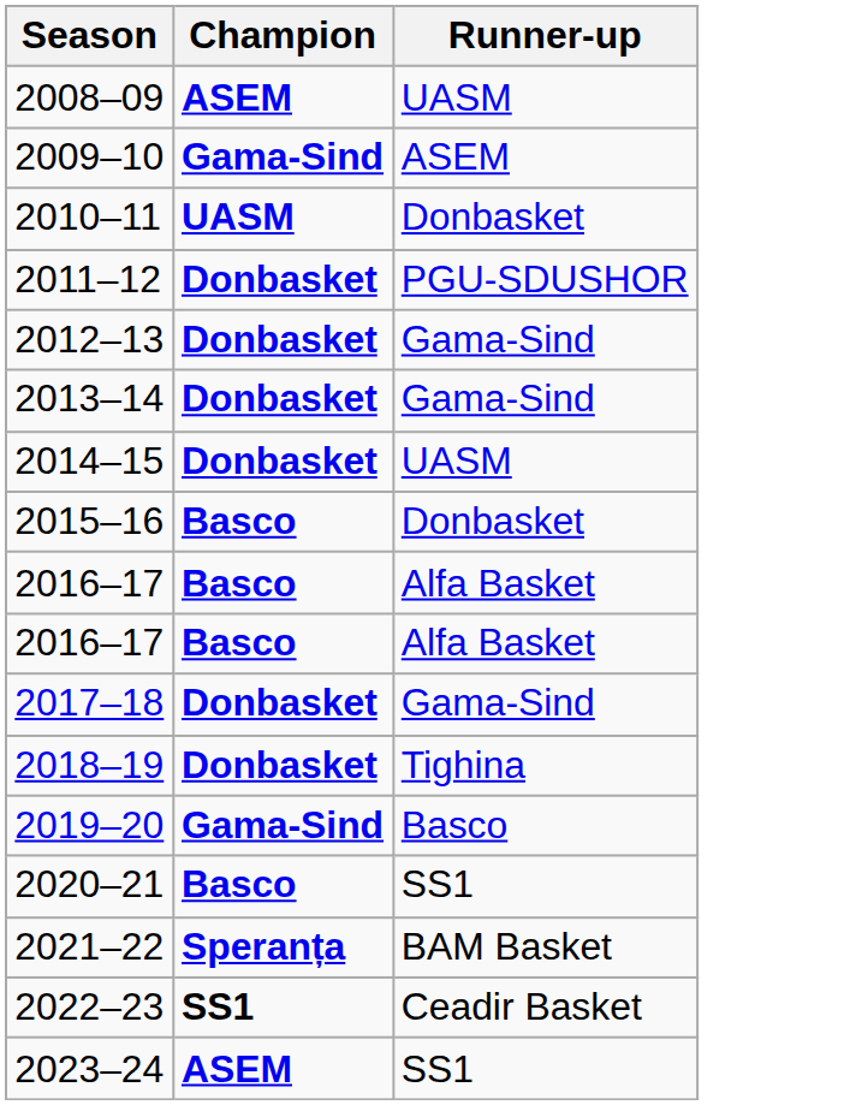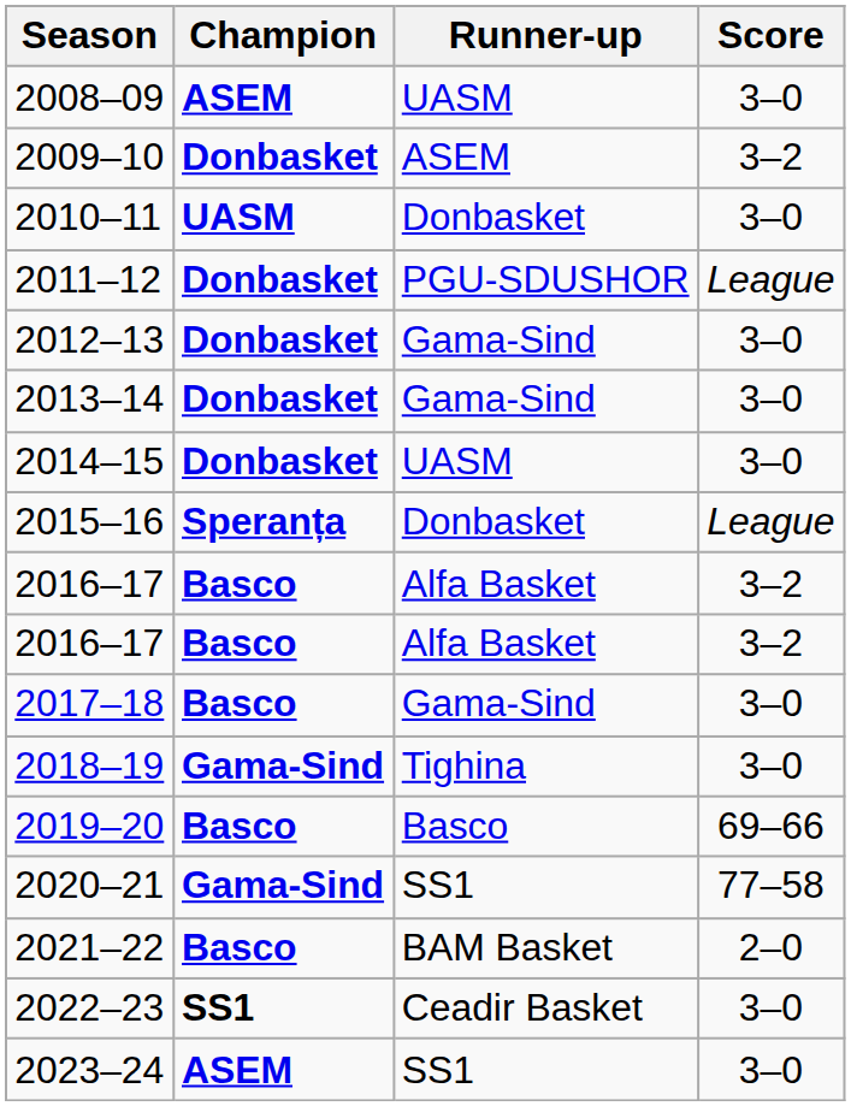+ column: Score | 3–0 | 3–2 | 3–0 | League | 3–0 | 3–0 | 3–0 | League | 3–2 | 3–2 | 3–0 | 3–0 | 69–66 | 77–58 | 2–0 | 3–0 | 3–0
2009–10 | Champion: Gama-Sind -> Donbasket
2015–16 | Champion: Basco -> Speranța
2017–18 | Champion: Donbasket -> Basco
2018–19 | Champion: Donbasket -> Gama-Sind
2019–20 | Champion: Gama-Sind -> Basco
2020–21 | Champion: Basco -> Gama-Sind
2021–22 | Champion: Speranța -> Basco
